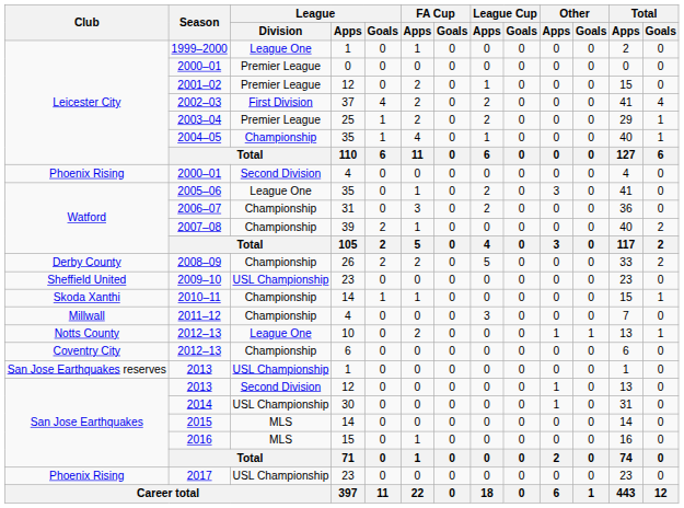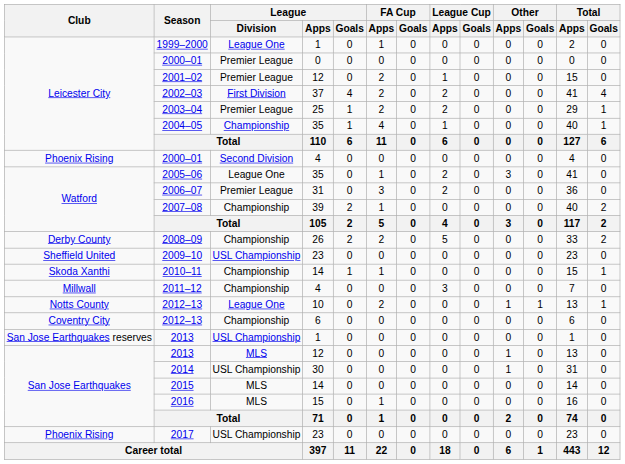2006–07 | League / Division: Championship -> Premier League
2013 / 12 | League / Division: Second Division -> MLS
